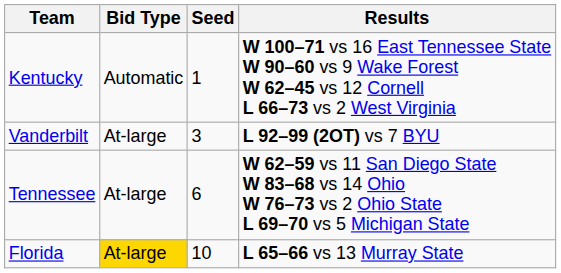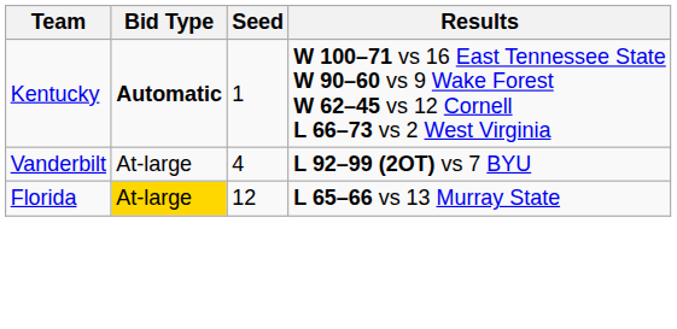Kentucky | Bid Type: normal -> bold
Vanderbilt | Seed: 3 -> 4
- row: Tennessee | At-large | 6 | W 62–59 vs 11 San Diego State W 83–68 vs 14 Ohio W 76–73 vs 2 Ohio State L 69–70 vs 5 Michigan State
Florida | Seed: 10 -> 12
